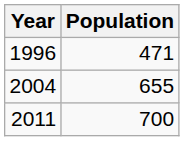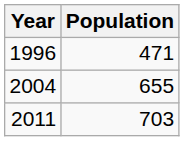2011 | Population: 700 -> 703
